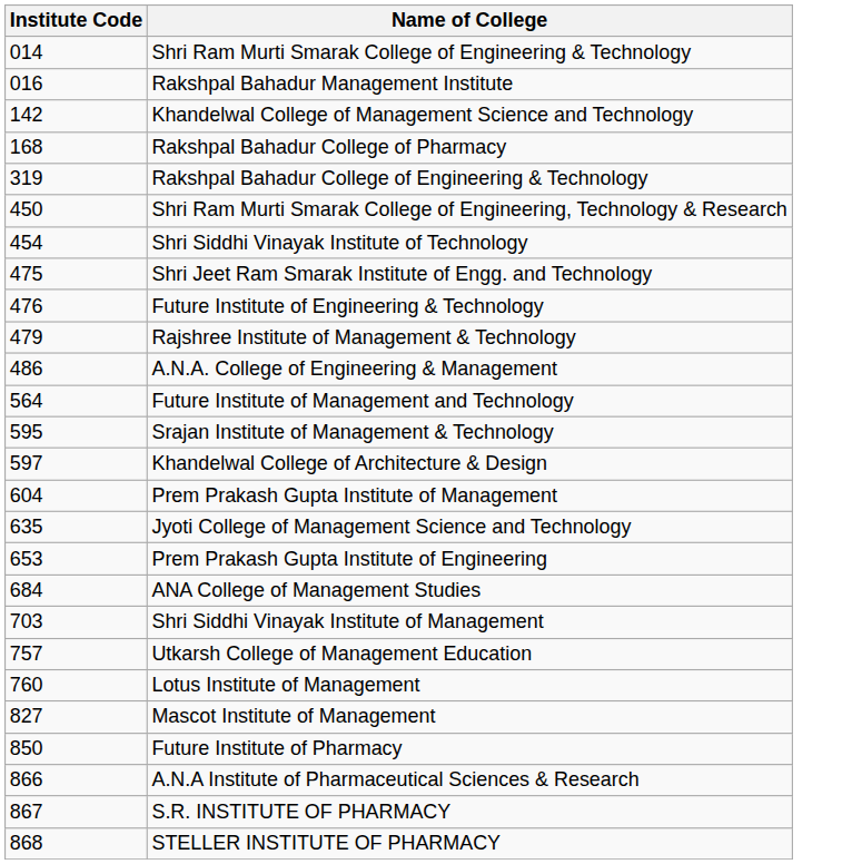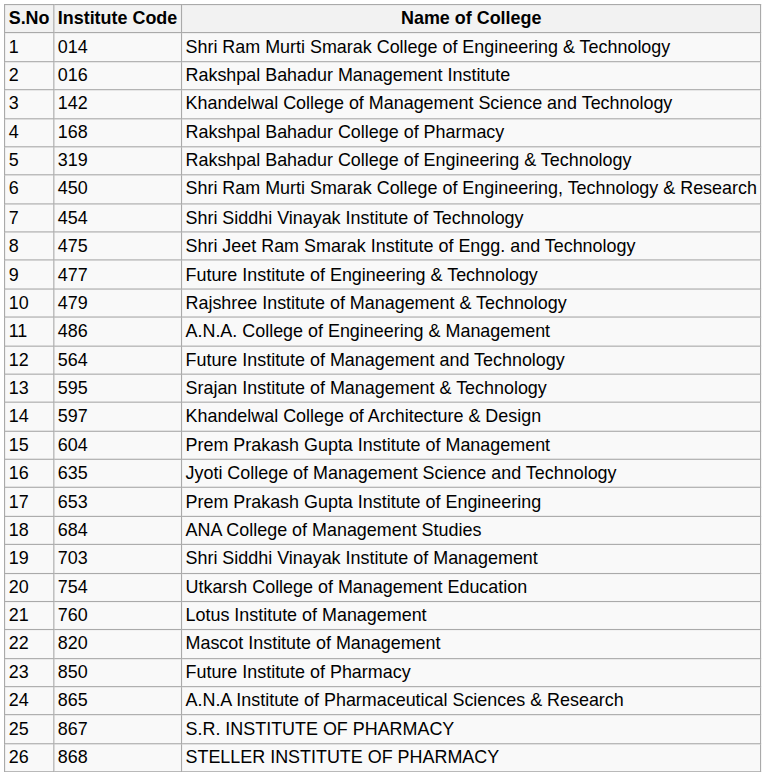+ column: S.No | 1 | 2 | 3 | 4 | 5 | 6 | 7 | 8 | 9 | 10 | 11 | 12 | 13 | 14 | 15 | 16 | 17 | 18 | 19 | 20 | 21 | 22 | 23 | 24 | 25 | 26
Future Institute of Engineering & Technology | Institute Code: 476 -> 477
Utkarsh College of Management Education | Institute Code: 757 -> 754
Mascot Institute of Management | Institute Code: 827 -> 820
A.N.A Institute of Pharmaceutical Sciences & Research | Institute Code: 866 -> 865
